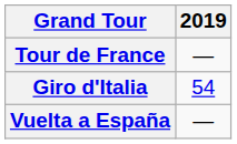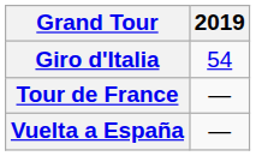rows swapped: Giro d'Italia <-> Tour de France
